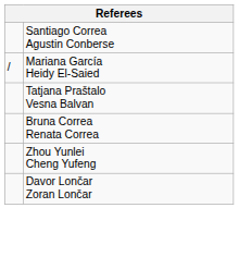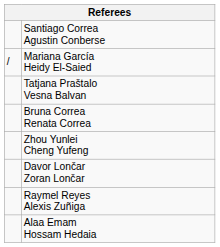+ row: Raymel Reyes Alexis Zuñiga
+ row: Alaa Emam Hossam Hedaia
